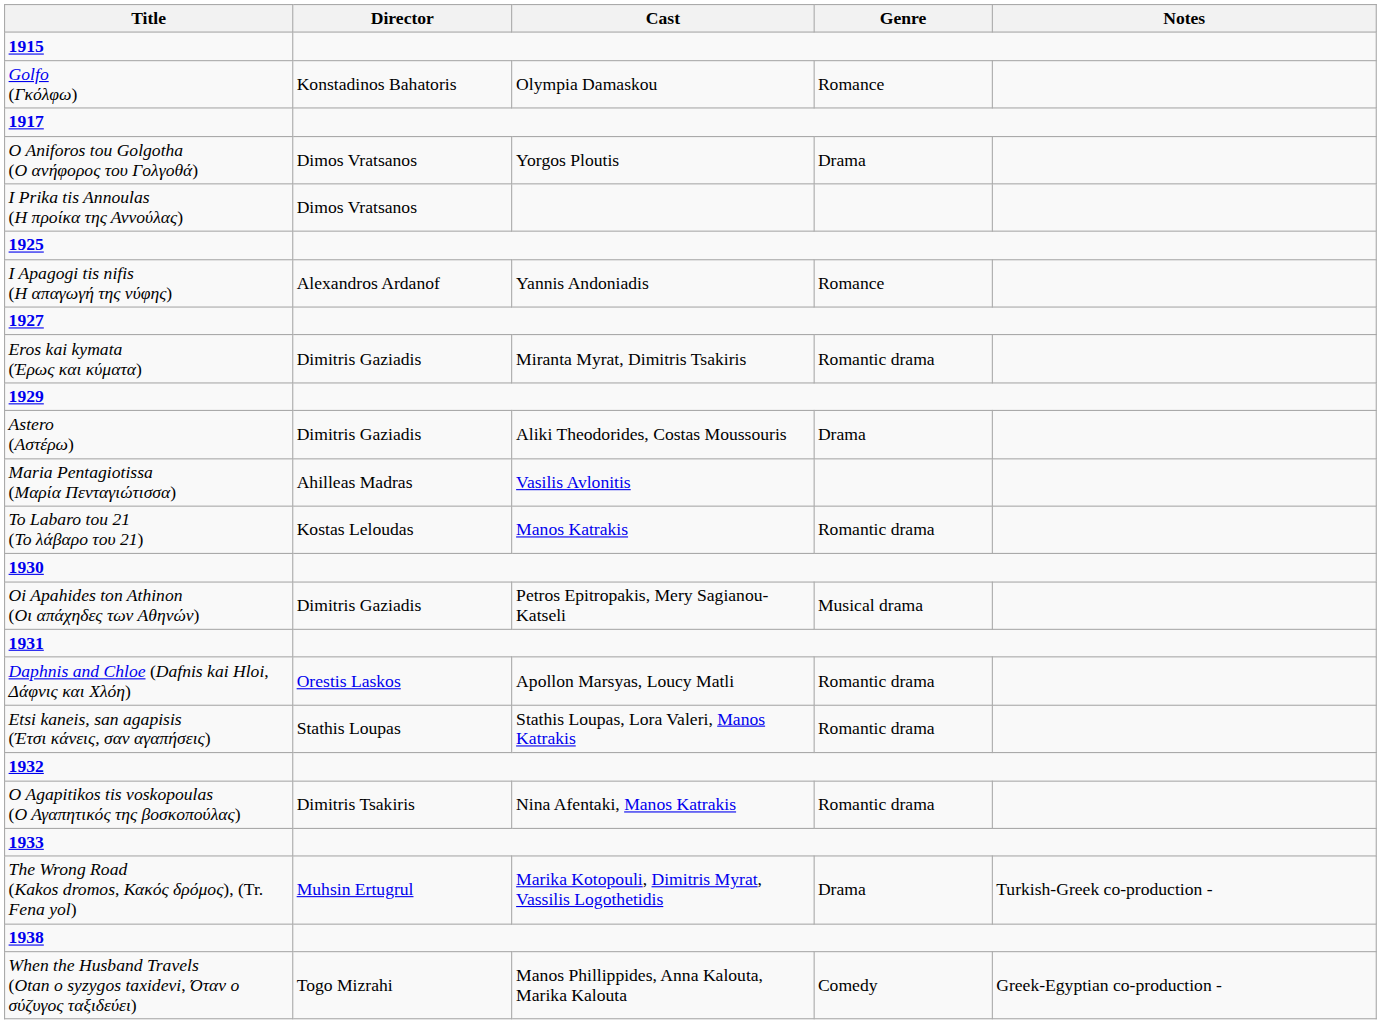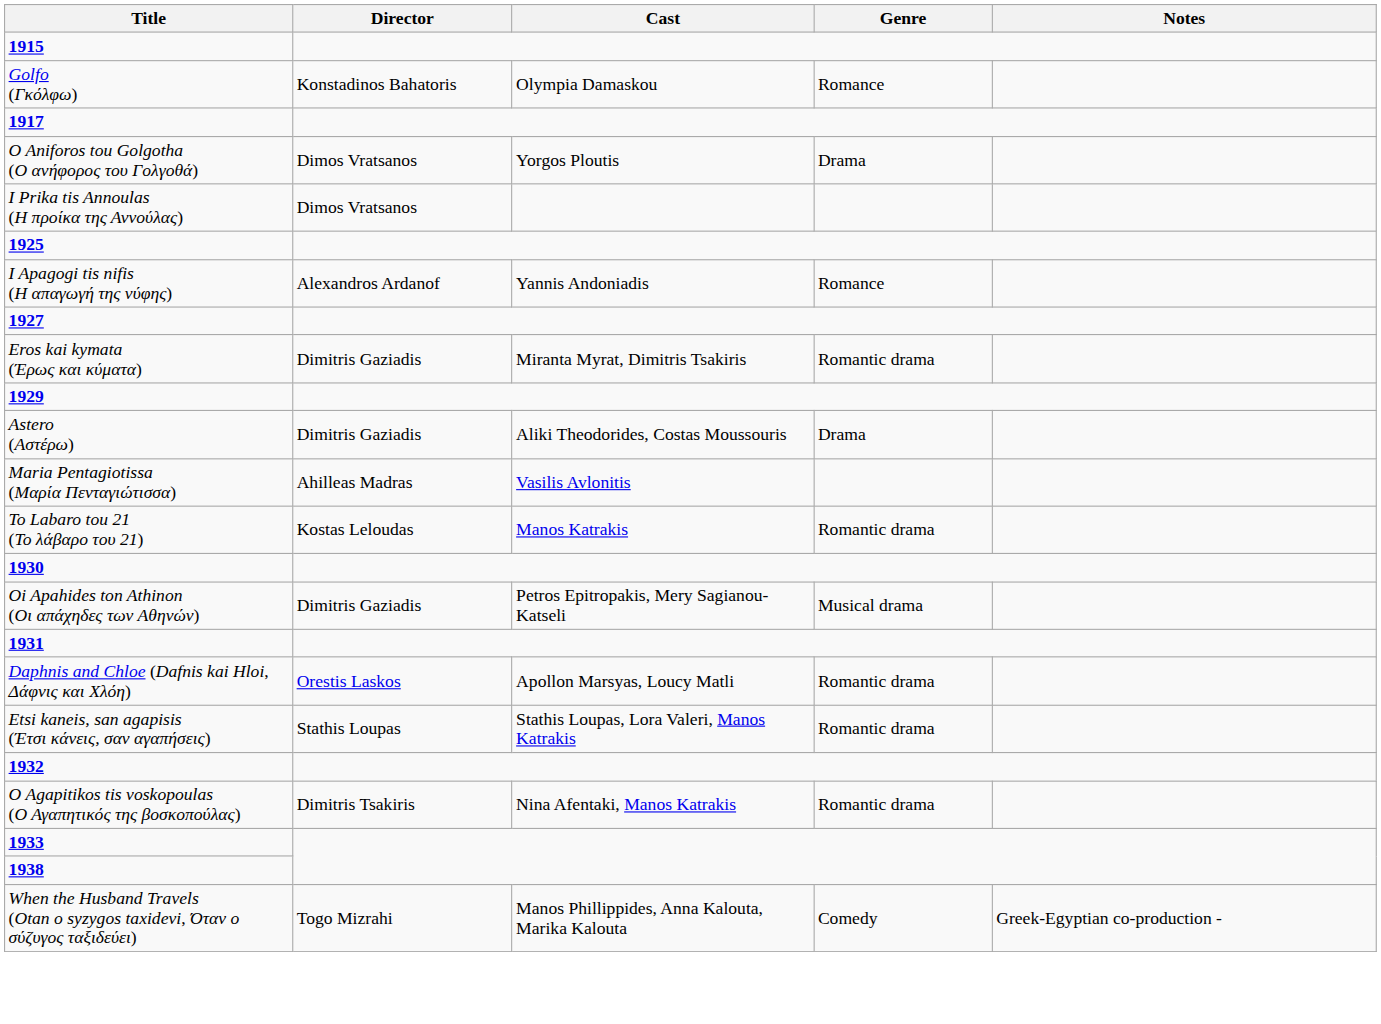- row: The Wrong Road (Kakos dromos, Κακός δρόμος), (Tr. Fena yol) | Muhsin Ertugrul | Marika Kotopouli, Dimitris Myrat, Vassilis Logothetidis | Drama | Turkish-Greek co-production -
